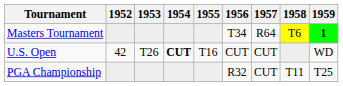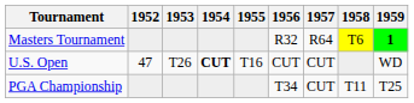Masters Tournament | 1956: T34 -> R32
U.S. Open | 1952: 42 -> 47
PGA Championship | 1956: R32 -> T34
